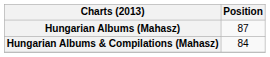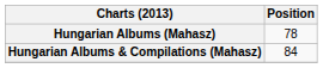Hungarian Albums (Mahasz) | Position: 87 -> 78
